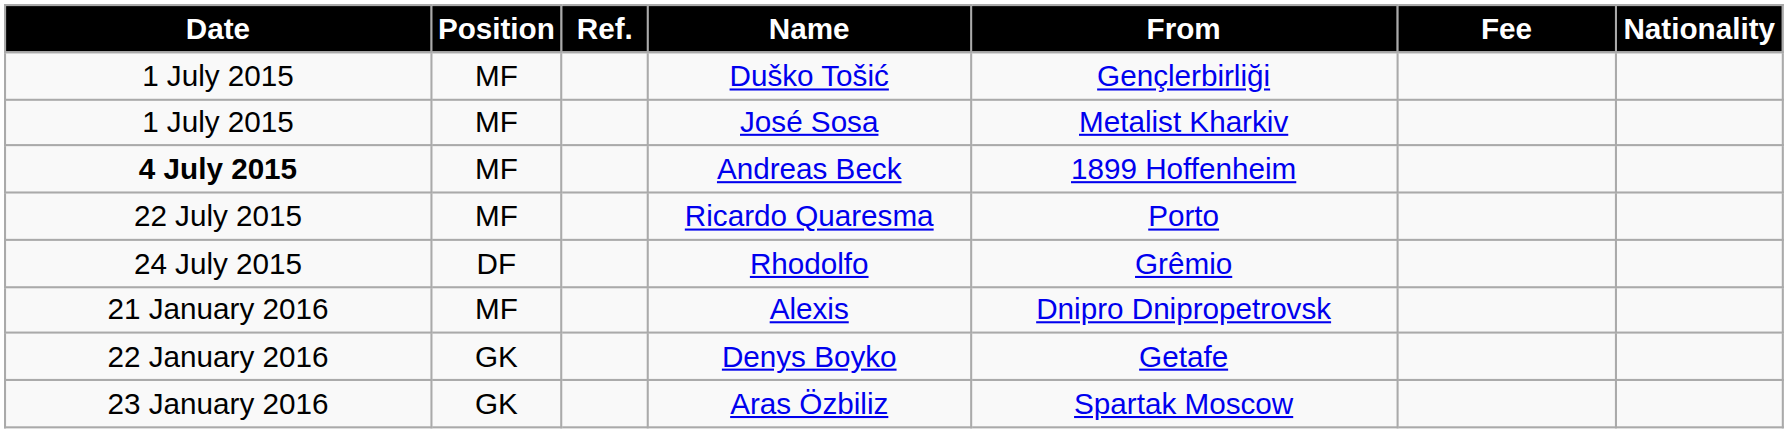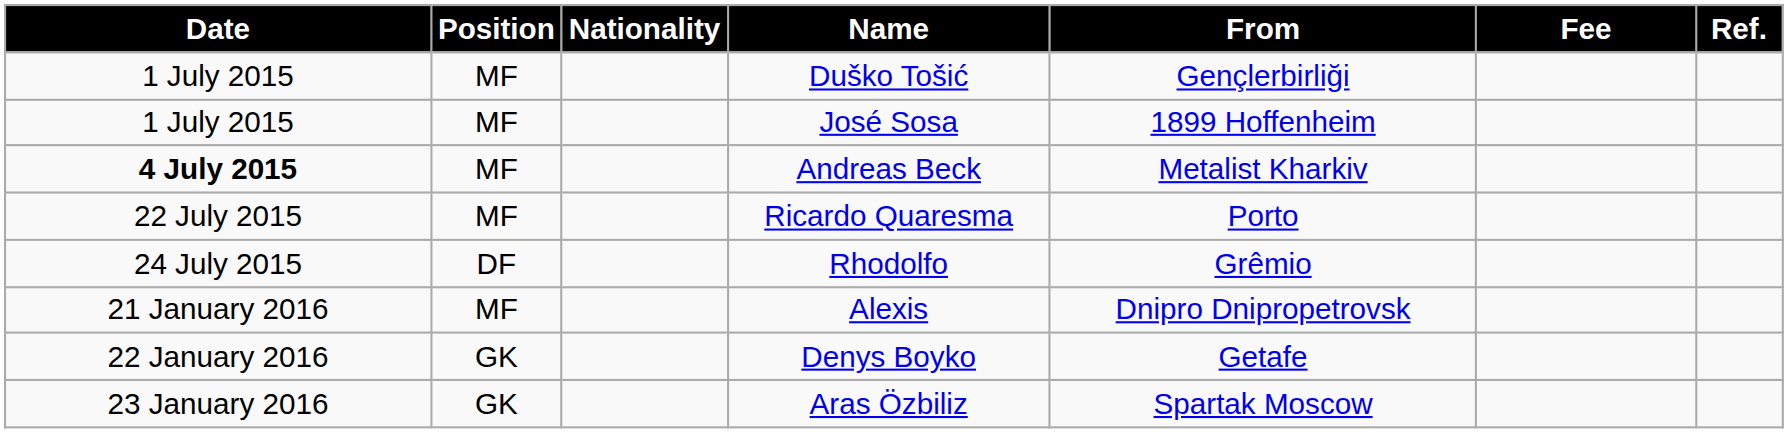columns swapped: Nationality <-> Ref.
José Sosa | From: Metalist Kharkiv -> 1899 Hoffenheim
Andreas Beck | From: 1899 Hoffenheim -> Metalist Kharkiv
